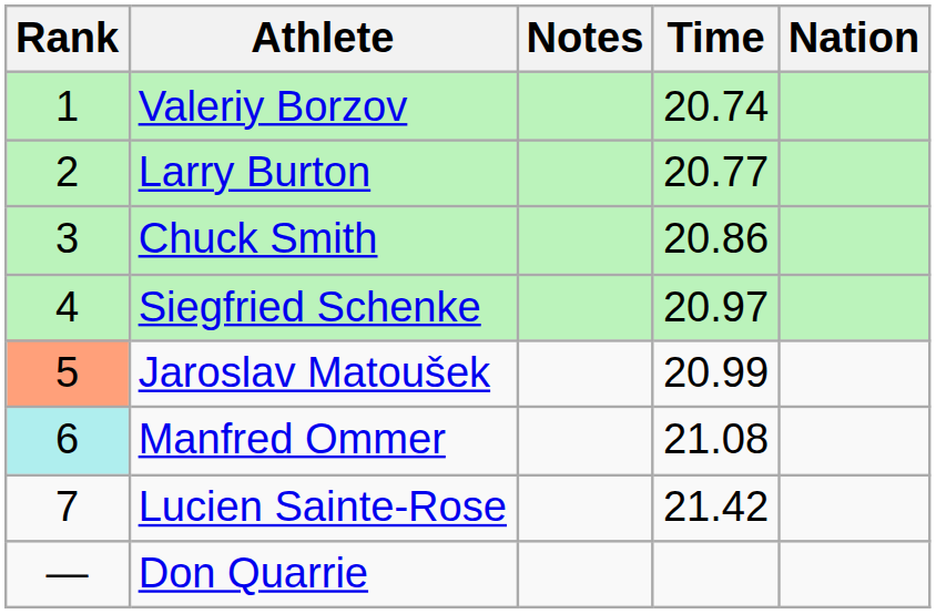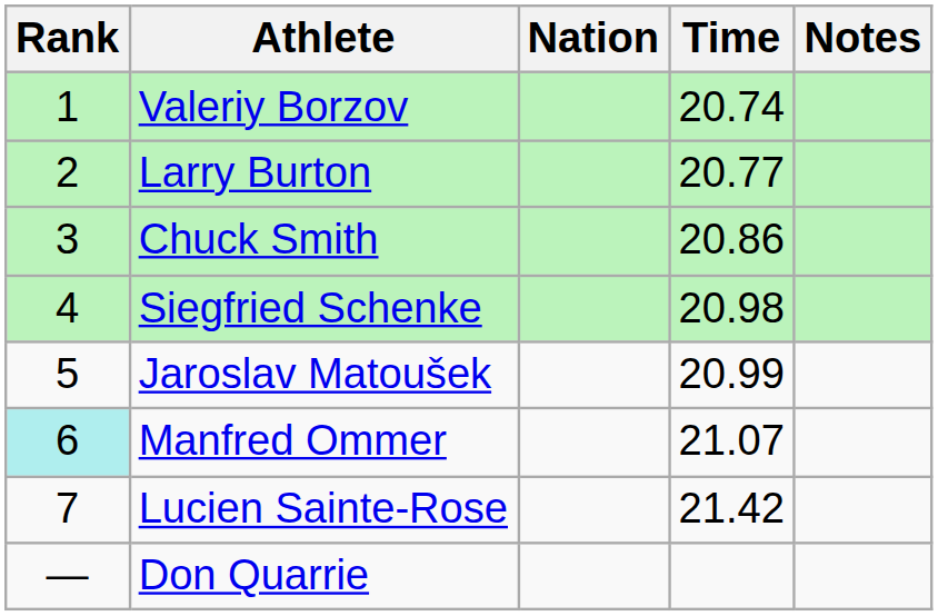columns swapped: Nation <-> Notes
Siegfried Schenke | Time: 20.97 -> 20.98
Jaroslav Matoušek | Rank: lightsalmon background -> no background
Manfred Ommer | Time: 21.08 -> 21.07
